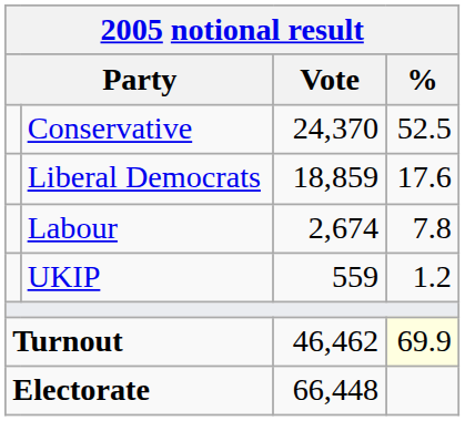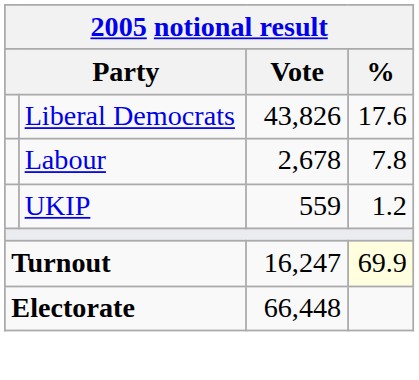- row: Conservative | 24,370 | 52.5
Liberal Democrats | Vote: 18,859 -> 43,826
Labour | Vote: 2,674 -> 2,678
Turnout | Vote: 46,462 -> 16,247
